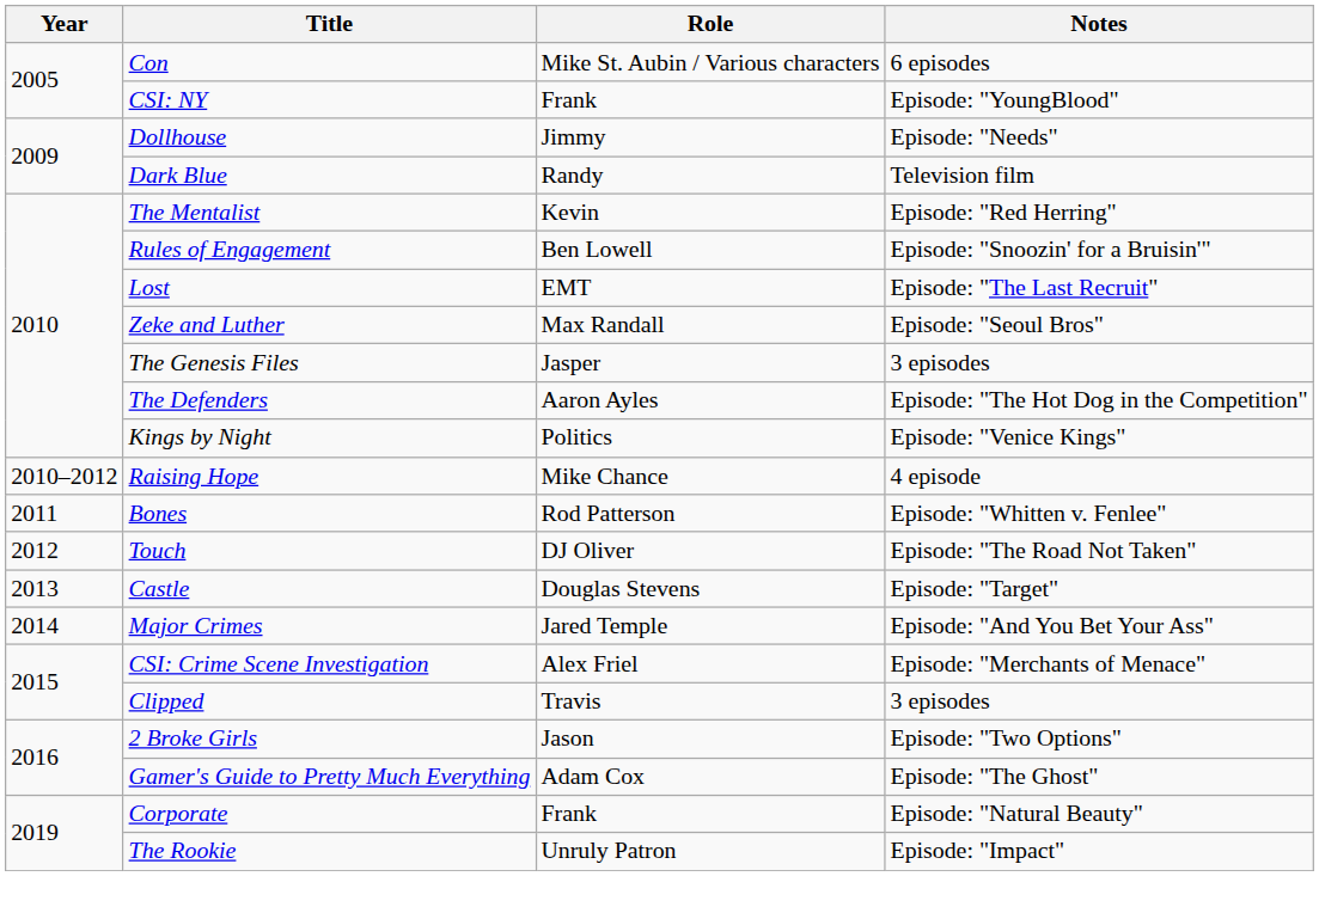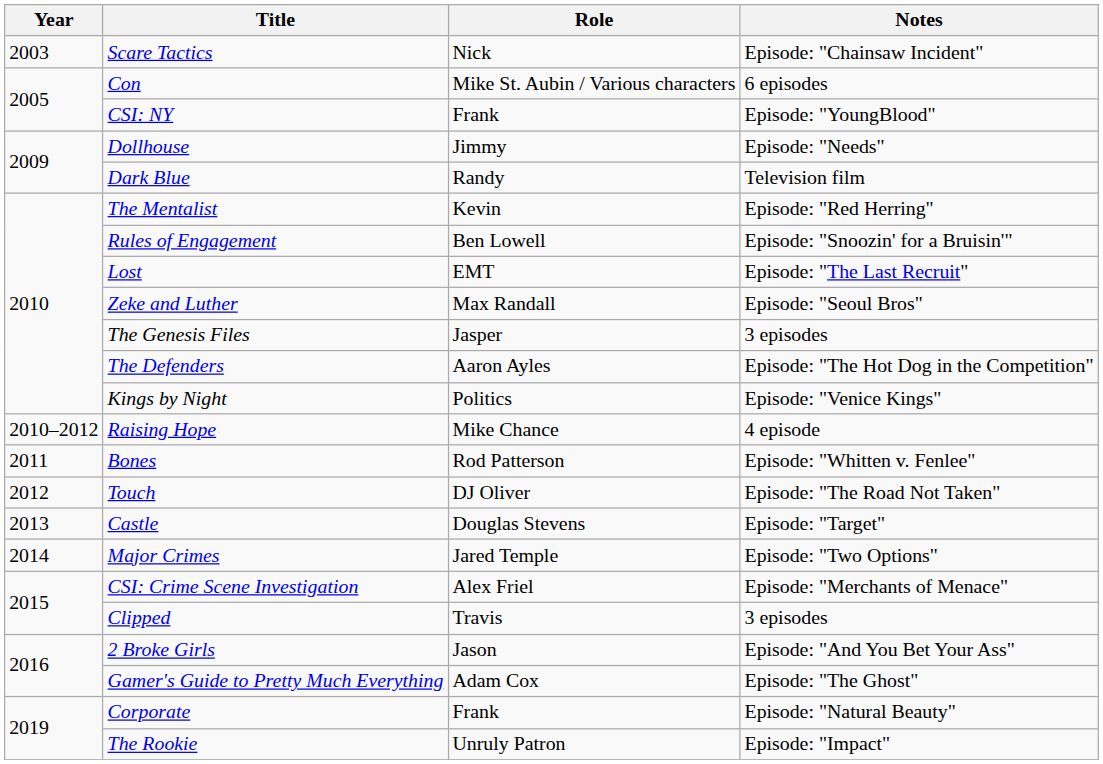+ row: 2003 | Scare Tactics | Nick | Episode: "Chainsaw Incident"
Major Crimes | Notes: Episode: "And You Bet Your Ass" -> Episode: "Two Options"
2 Broke Girls | Notes: Episode: "Two Options" -> Episode: "And You Bet Your Ass"
